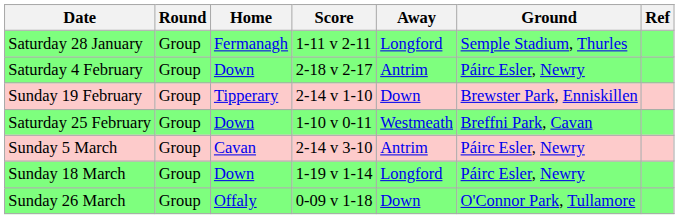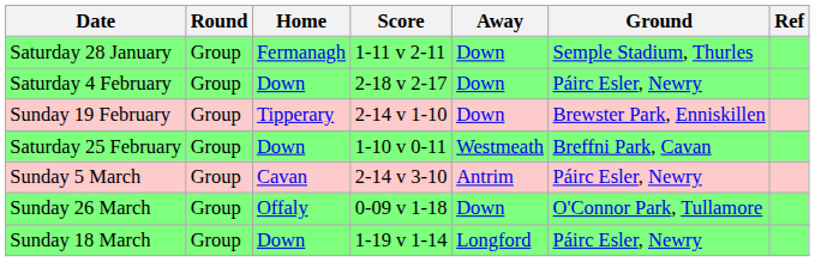Saturday 28 January | Away: Longford -> Down
Saturday 4 February | Away: Antrim -> Down
rows swapped: Sunday 18 March <-> Sunday 26 March
